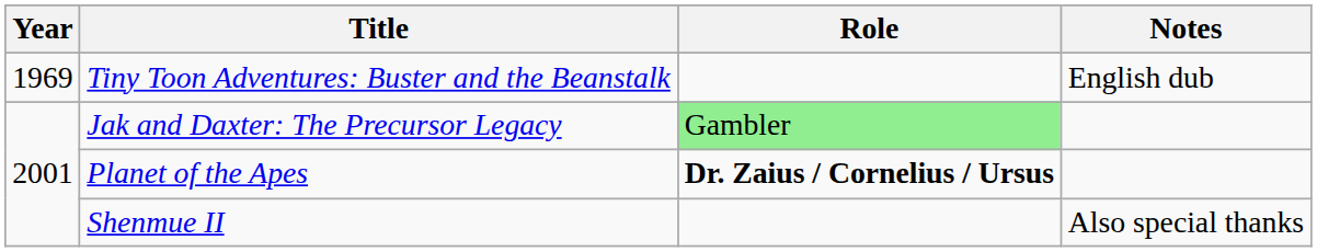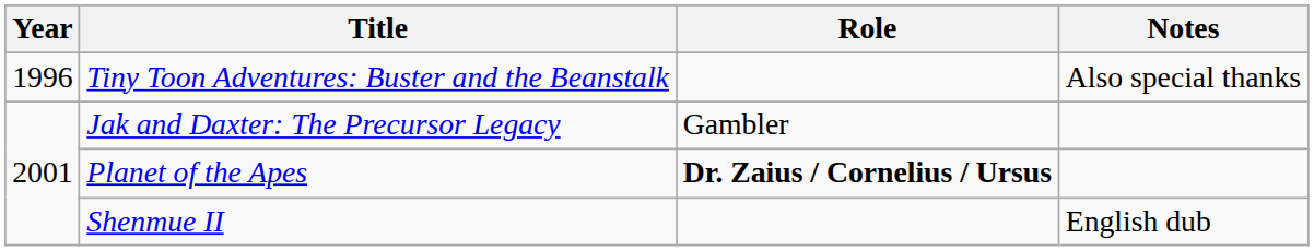Tiny Toon Adventures: Buster and the Beanstalk | Year: 1969 -> 1996
Tiny Toon Adventures: Buster and the Beanstalk | Notes: English dub -> Also special thanks
Jak and Daxter: The Precursor Legacy | Role: lightgreen background -> no background
Shenmue II | Notes: Also special thanks -> English dub
